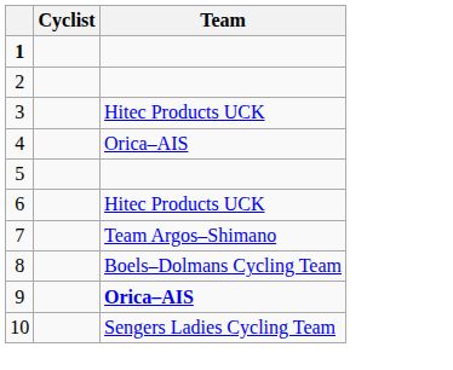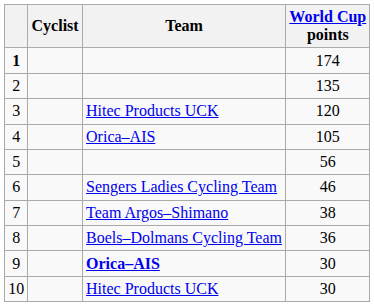+ column: World Cup points | 174 | 135 | 120 | 105 | 56 | 46 | 38 | 36 | 30 | 30
6 | Team: Hitec Products UCK -> Sengers Ladies Cycling Team
10 | Team: Sengers Ladies Cycling Team -> Hitec Products UCK
